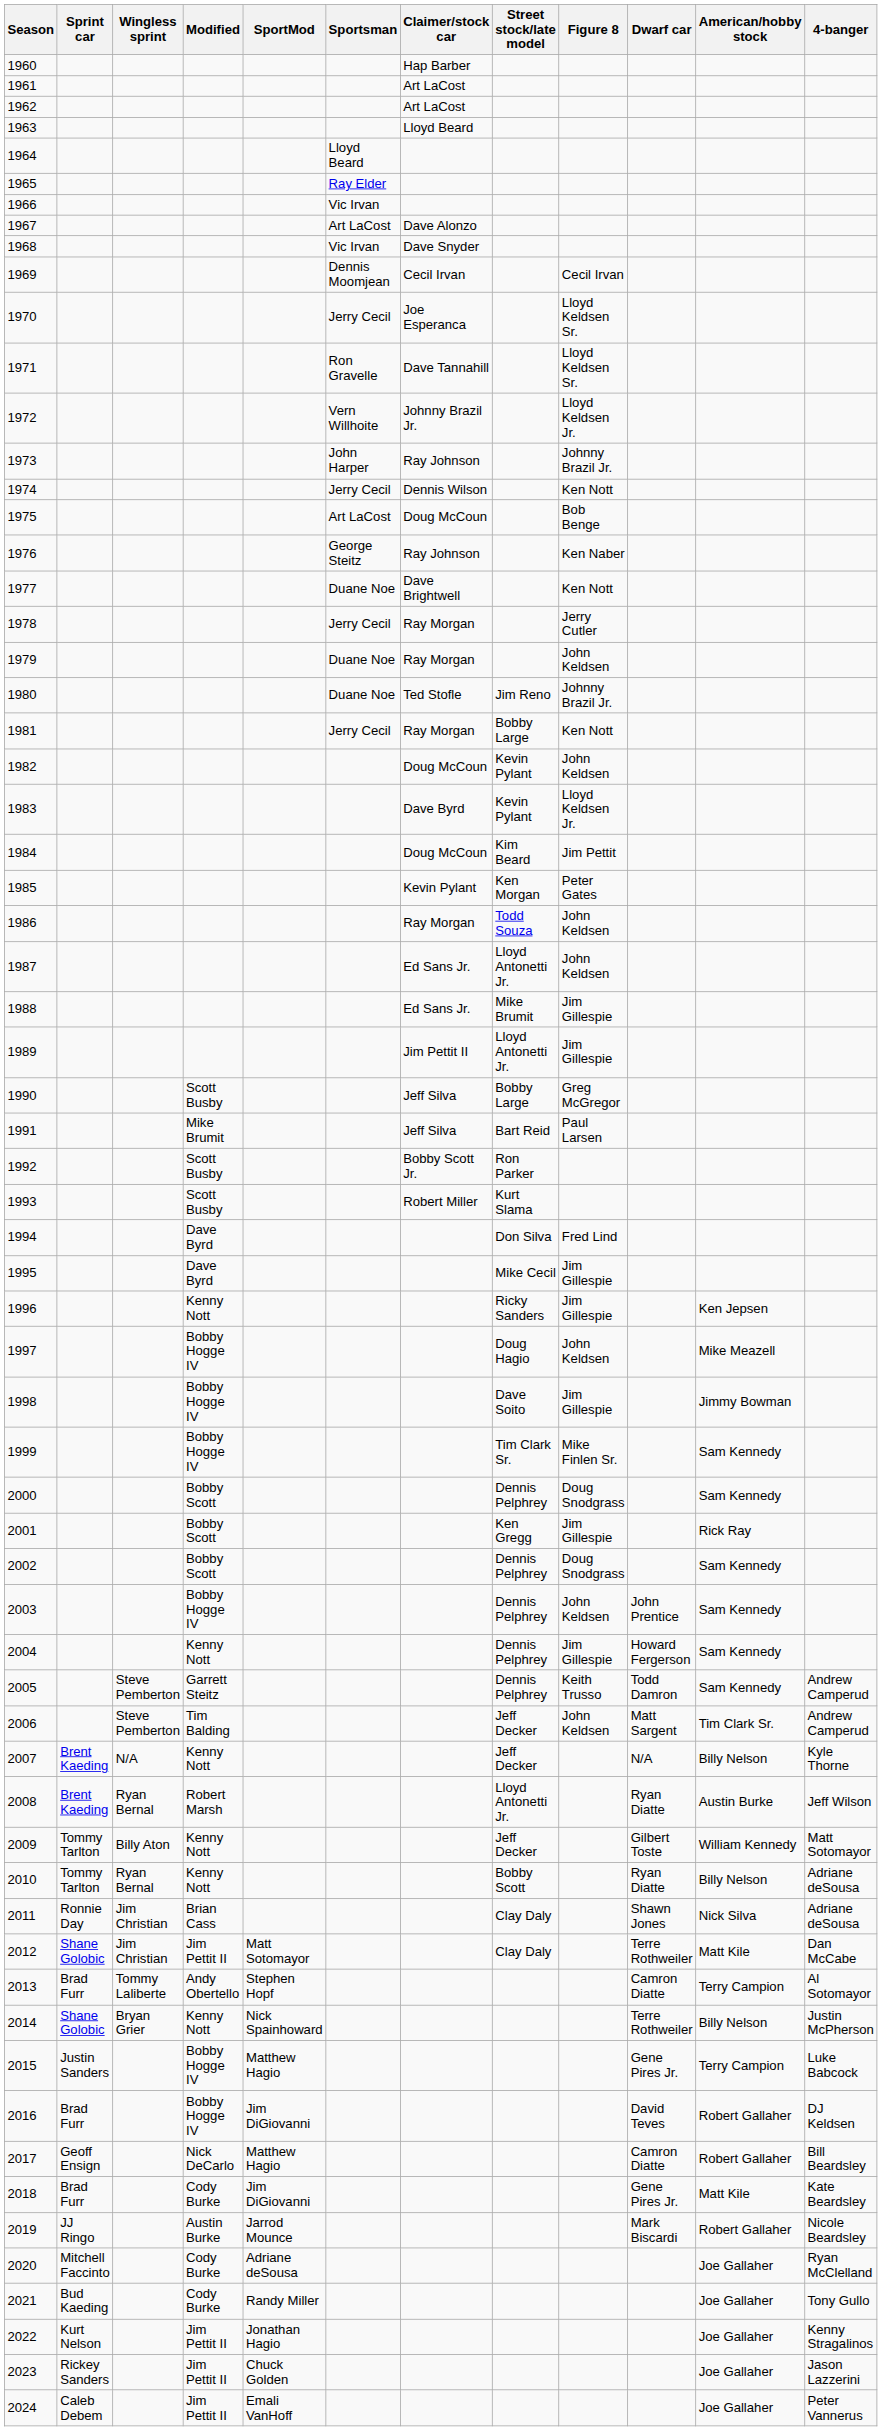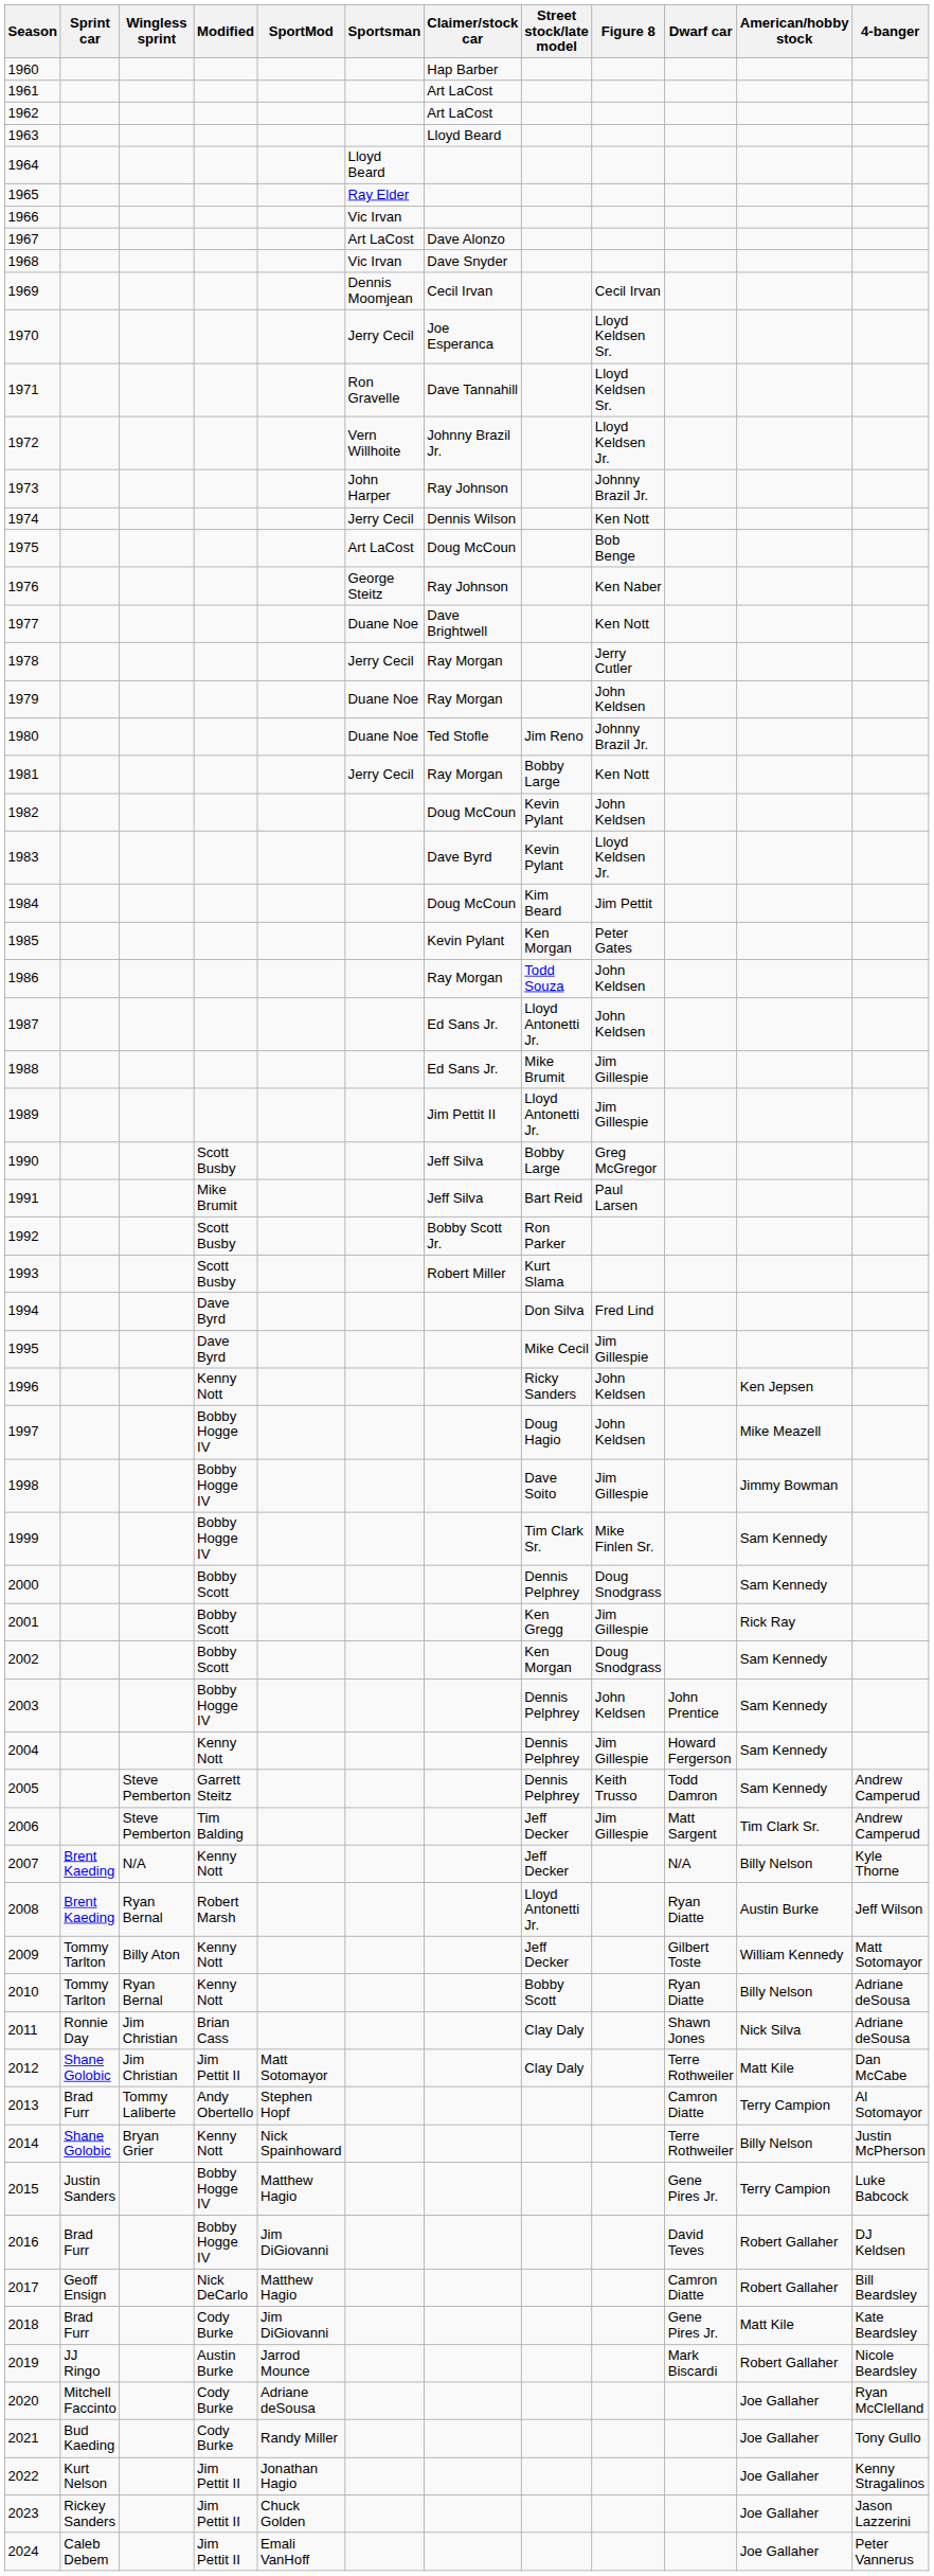1996 | Figure 8: Jim Gillespie -> John Keldsen
2002 | Street stock/late model: Dennis Pelphrey -> Ken Morgan
2006 | Figure 8: John Keldsen -> Jim Gillespie
